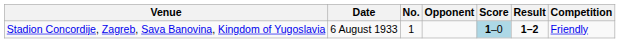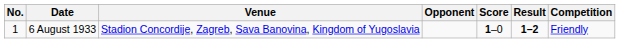columns swapped: No. <-> Venue
6 August 1933 | Score: lightblue background -> no background
